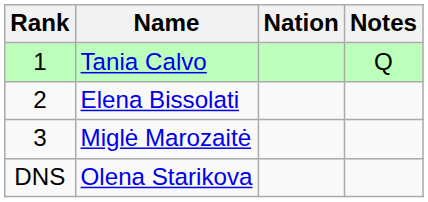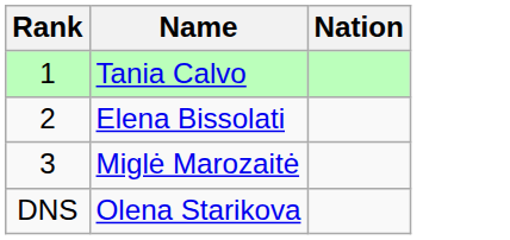- column: Notes | Q
